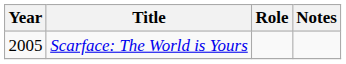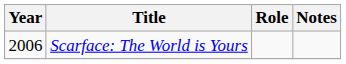Scarface: The World is Yours | Year: 2005 -> 2006
